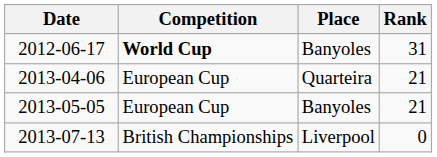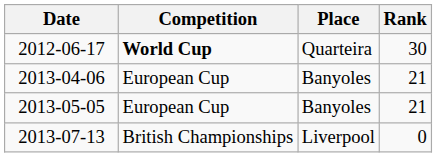2012-06-17 | Place: Banyoles -> Quarteira
2012-06-17 | Rank: 31 -> 30
2013-04-06 | Place: Quarteira -> Banyoles
